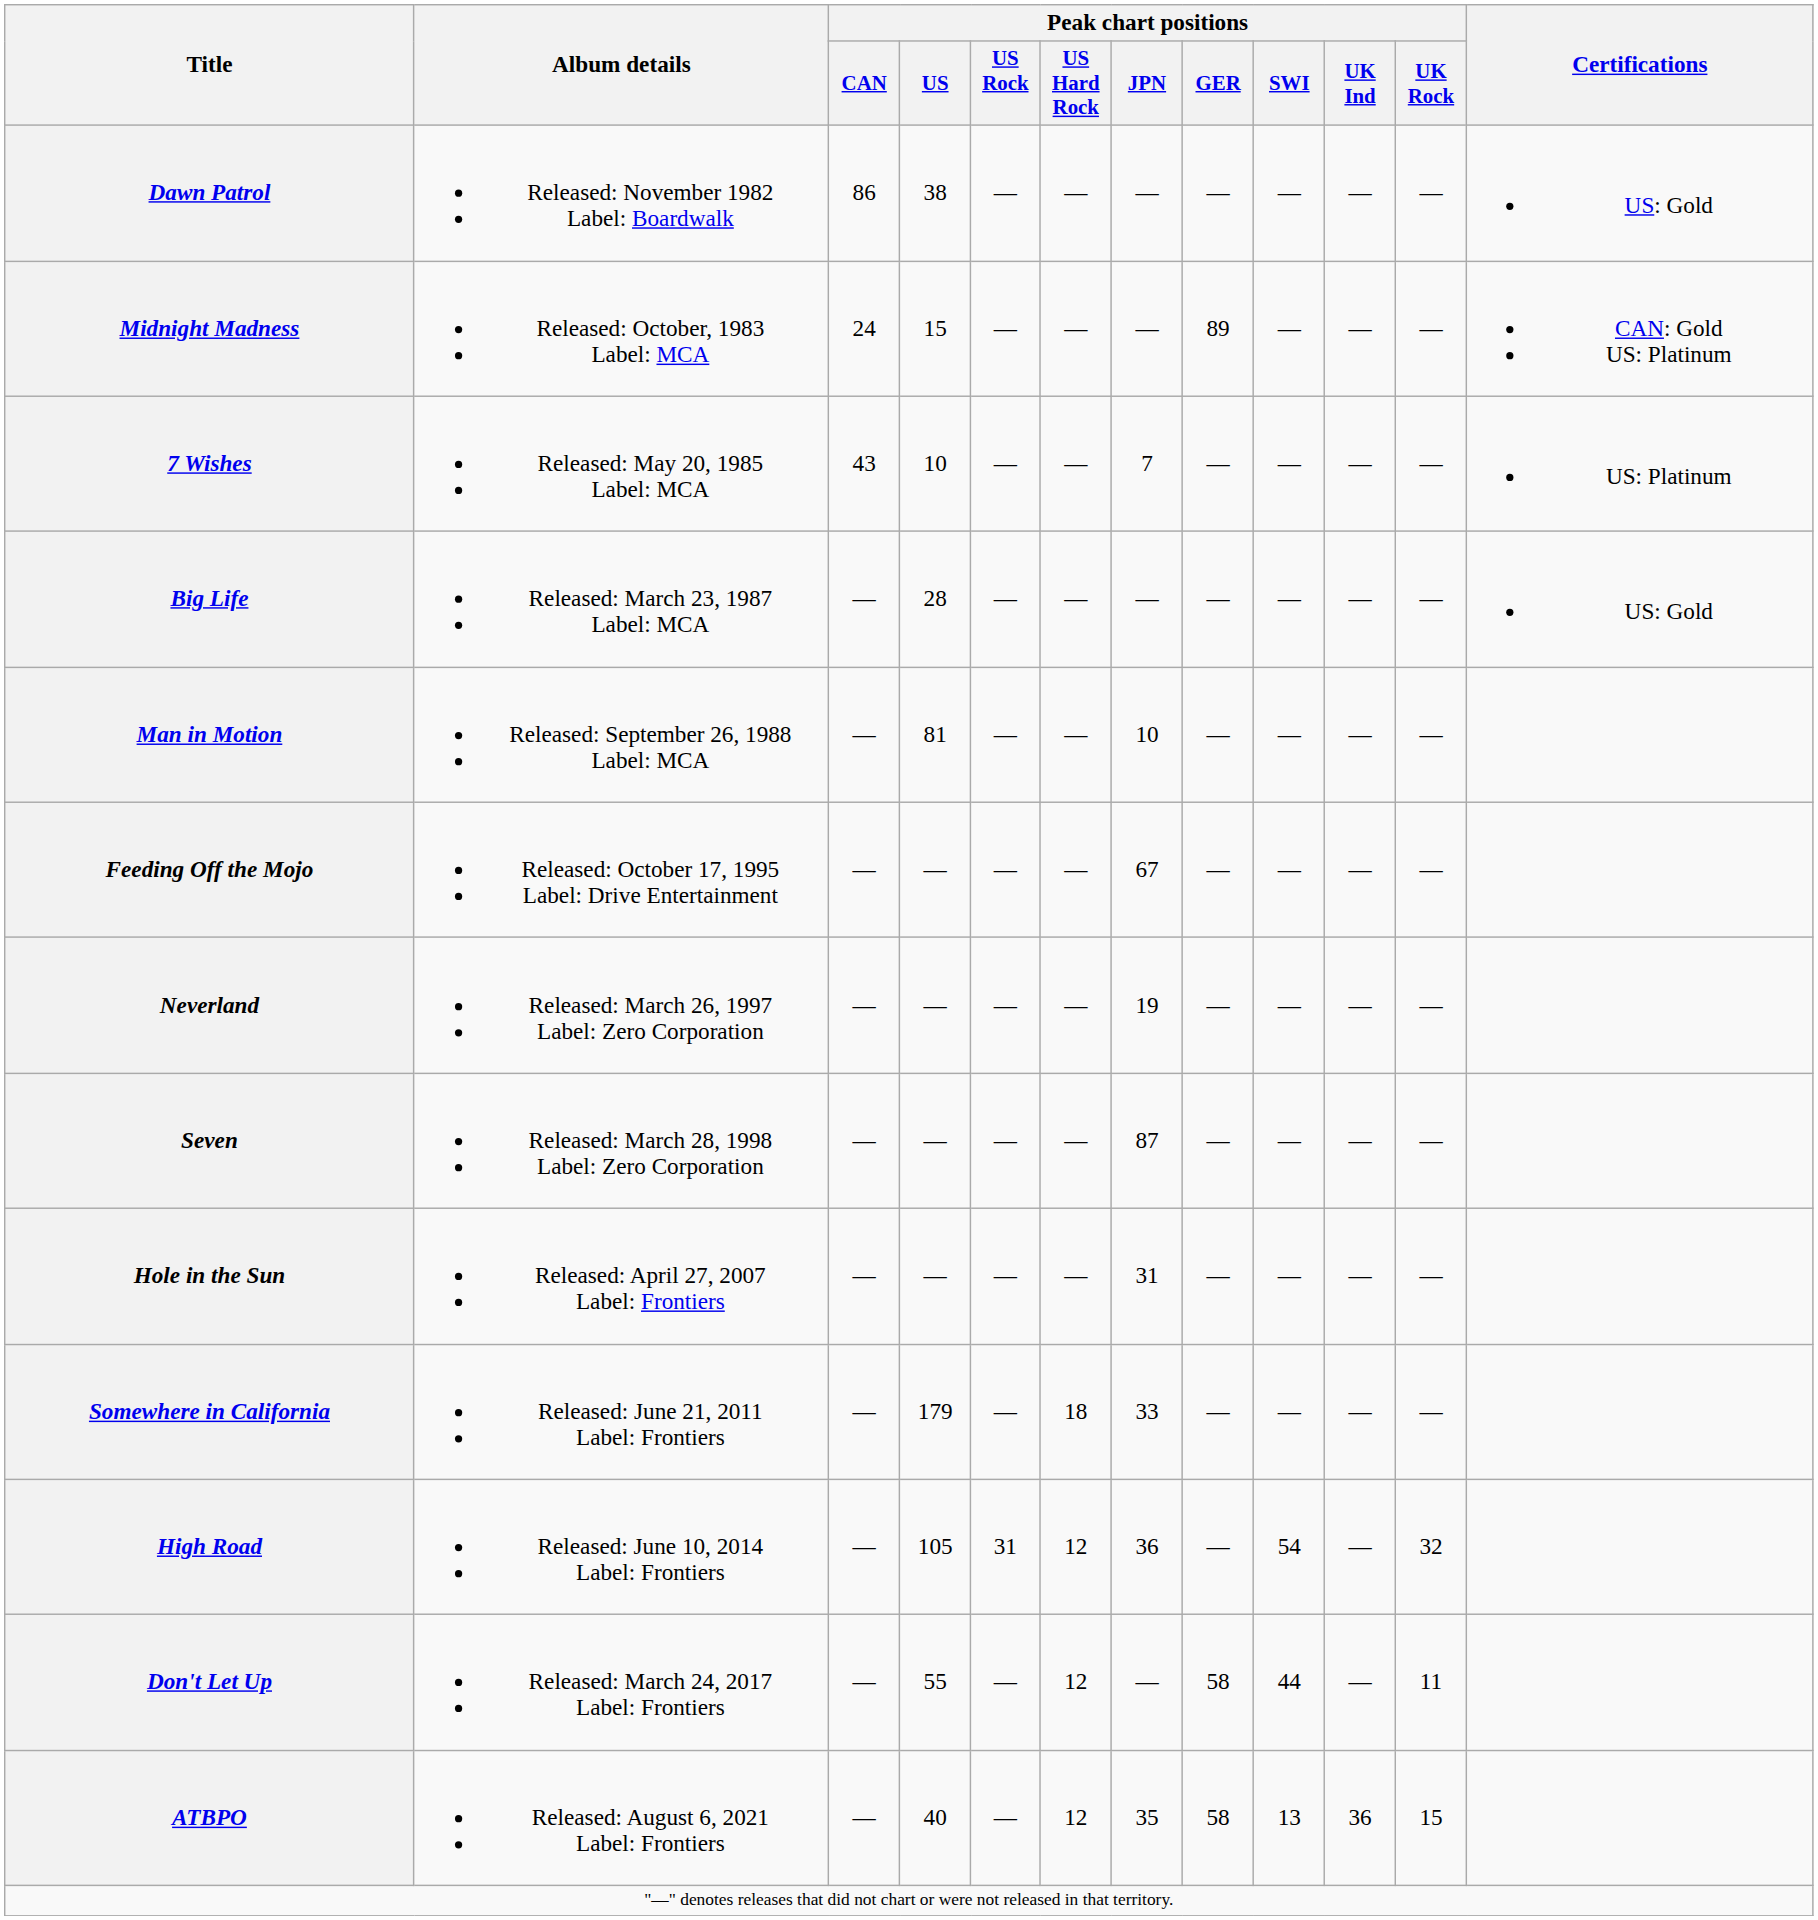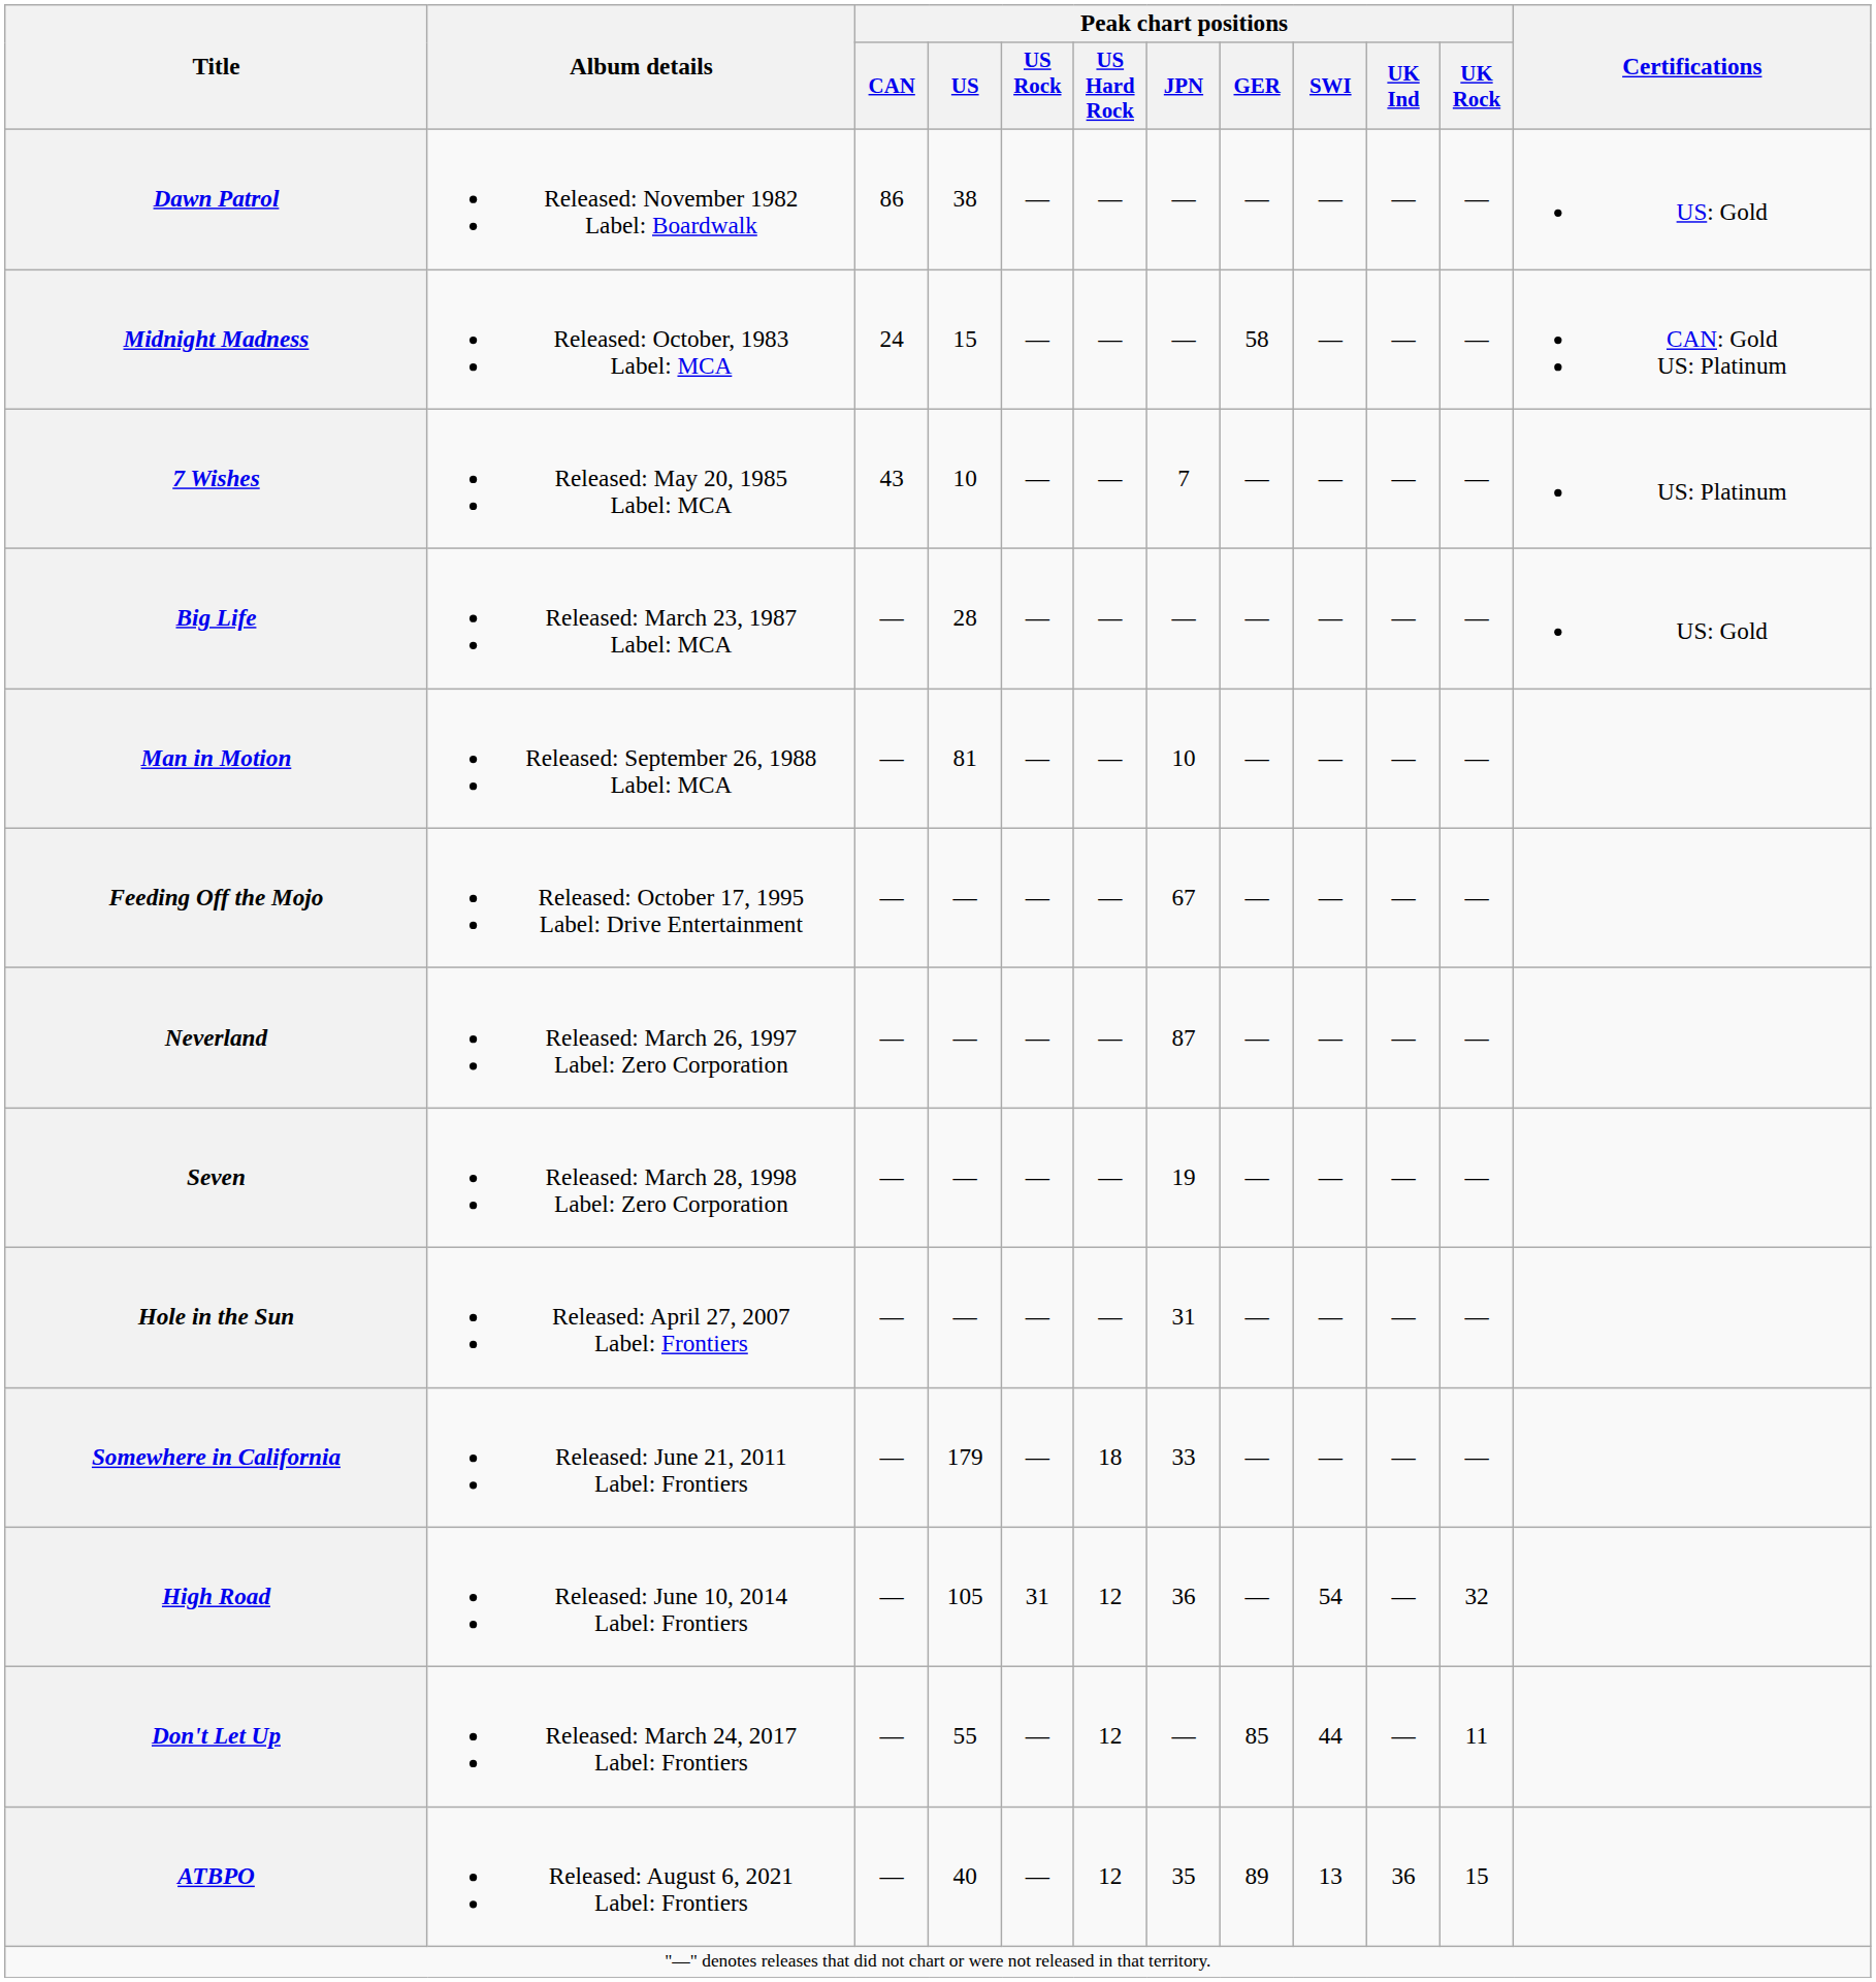Midnight Madness | Peak chart positions / GER: 89 -> 58
Neverland | Peak chart positions / JPN: 19 -> 87
Seven | Peak chart positions / JPN: 87 -> 19
Don't Let Up | Peak chart positions / GER: 58 -> 85
ATBPO | Peak chart positions / GER: 58 -> 89
